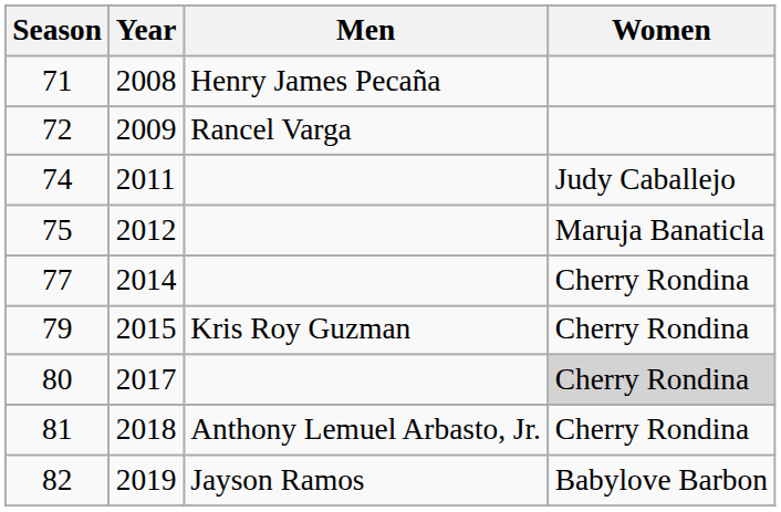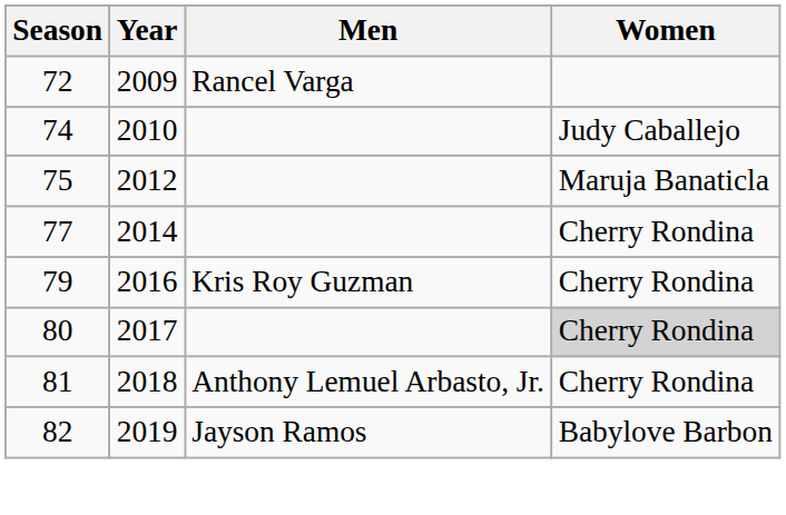- row: 71 | 2008 | Henry James Pecaña
74 | Year: 2011 -> 2010
79 | Year: 2015 -> 2016
